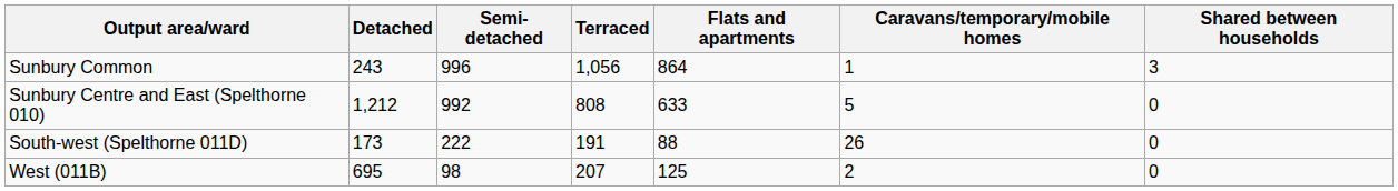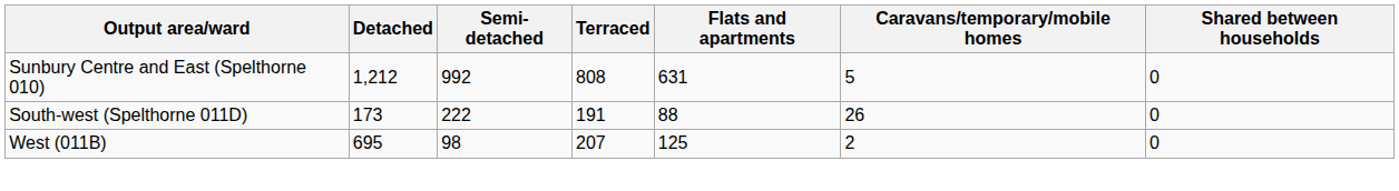- row: Sunbury Common | 243 | 996 | 1,056 | 864 | 1 | 3
Sunbury Centre and East (Spelthorne 010) | Flats and apartments: 633 -> 631
